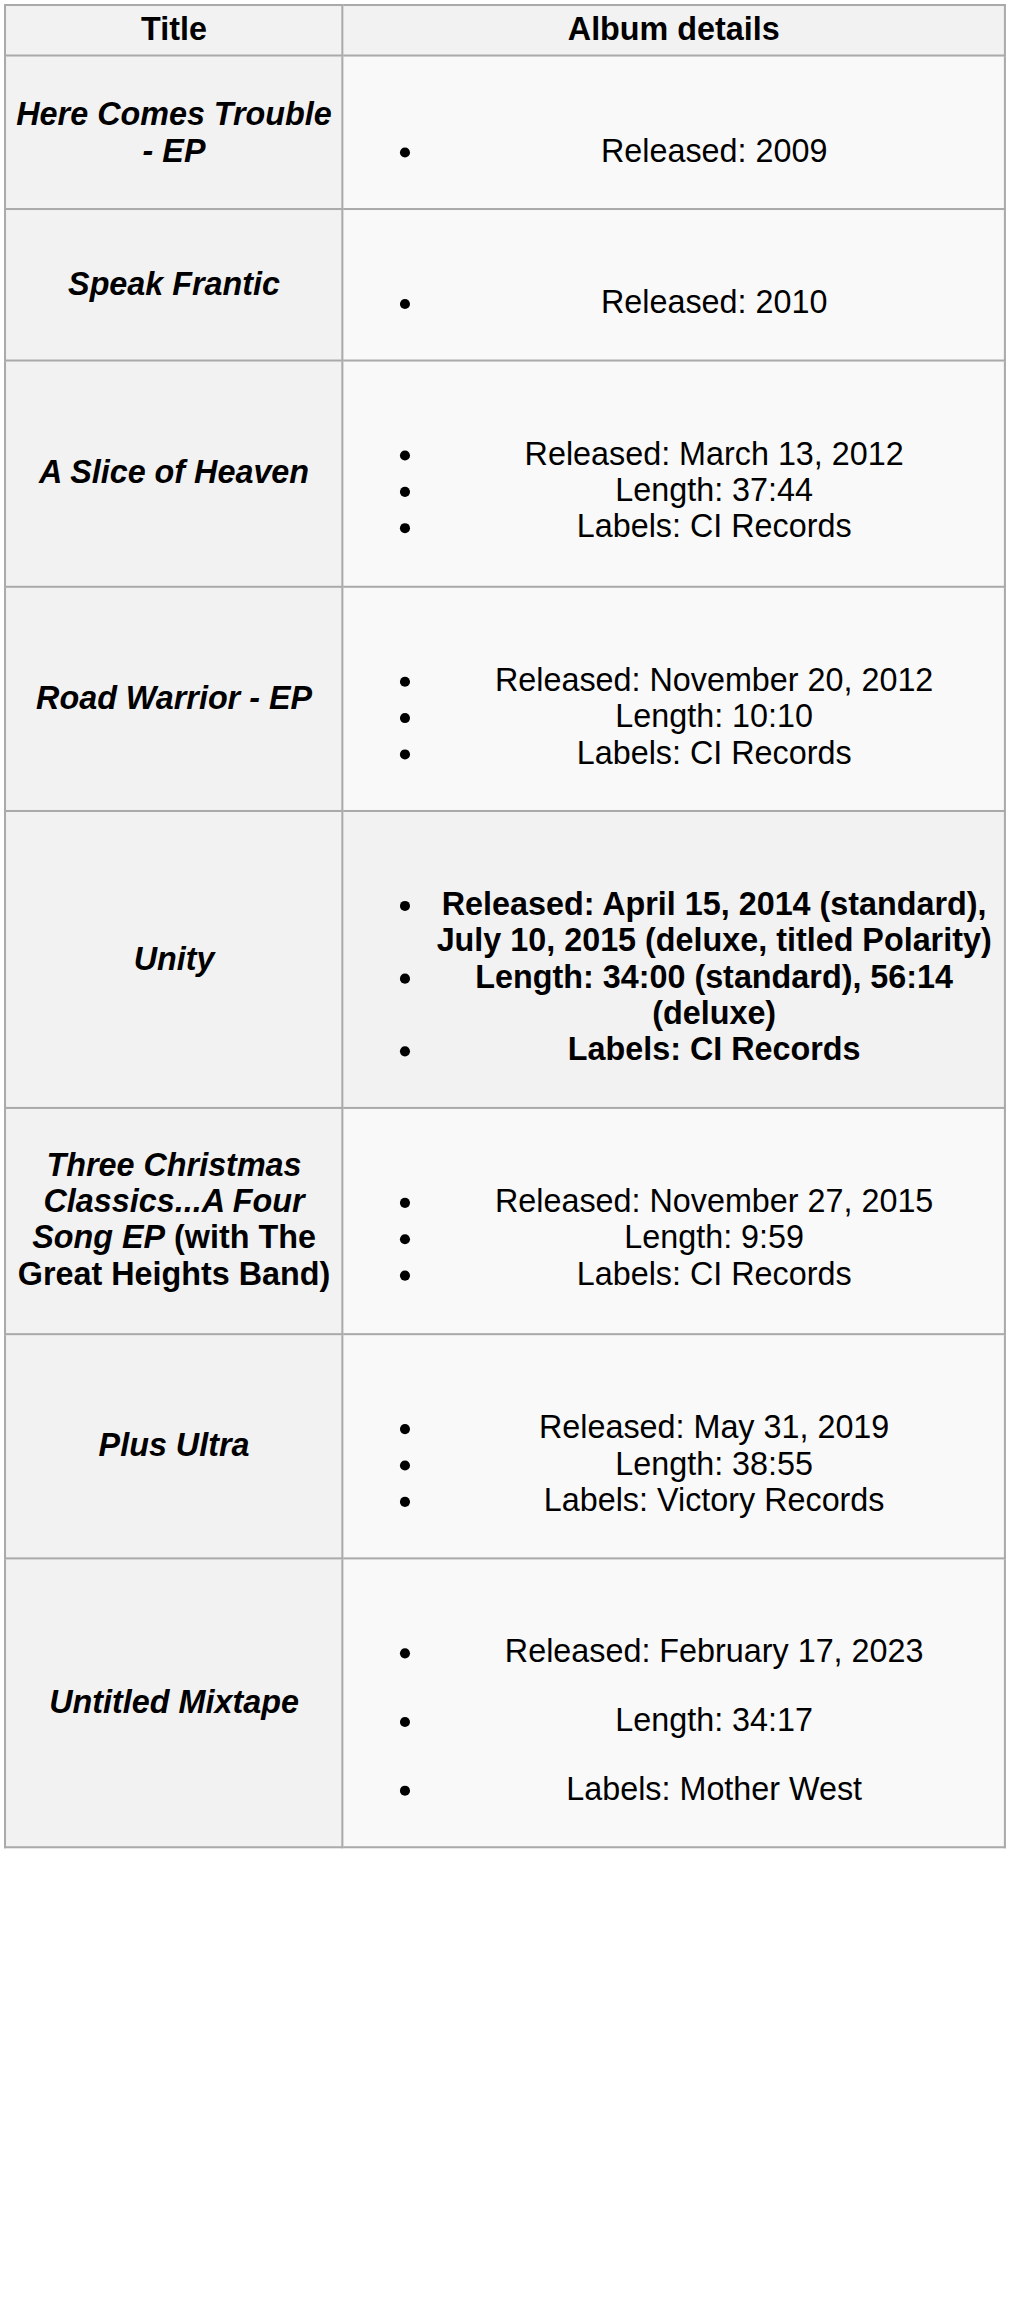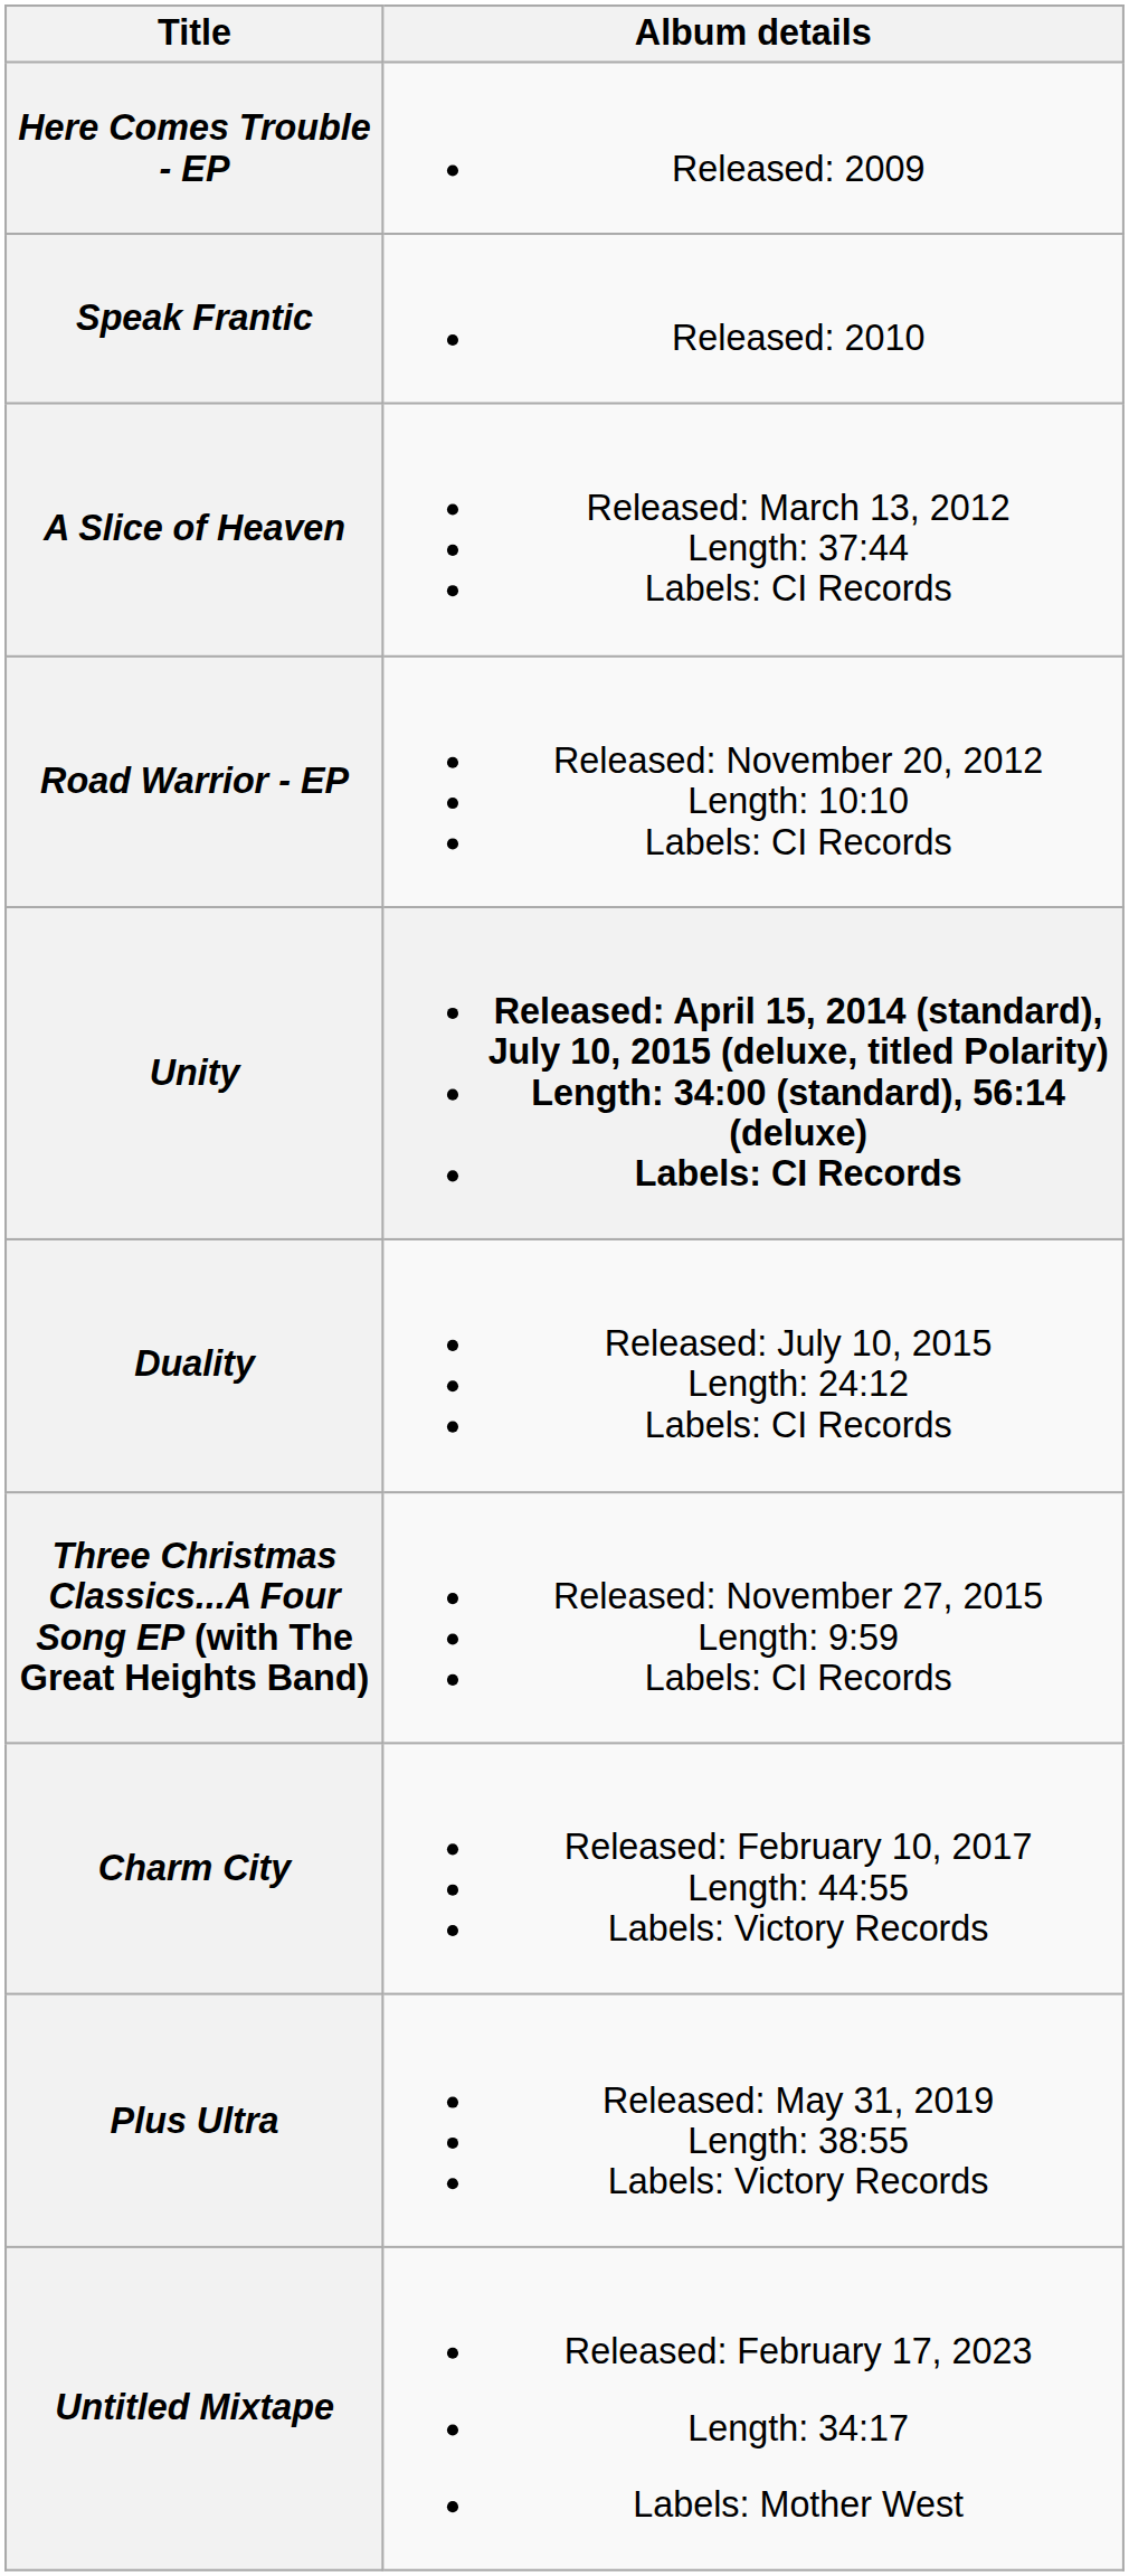+ row: Duality | Released: July 10, 2015 Length: 24:12 Labels: CI Records
+ row: Charm City | Released: February 10, 2017 Length: 44:55 Labels: Victory Records
